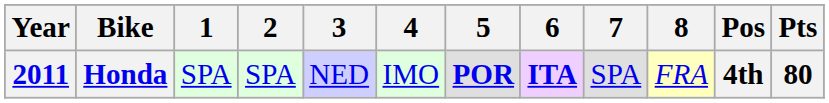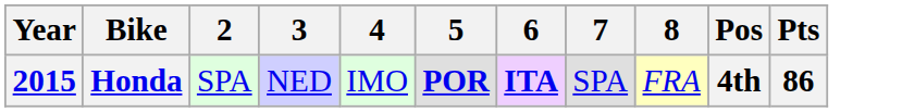- column: 1 | SPA
Honda | Year: 2011 -> 2015
Honda | Pts: 80 -> 86
